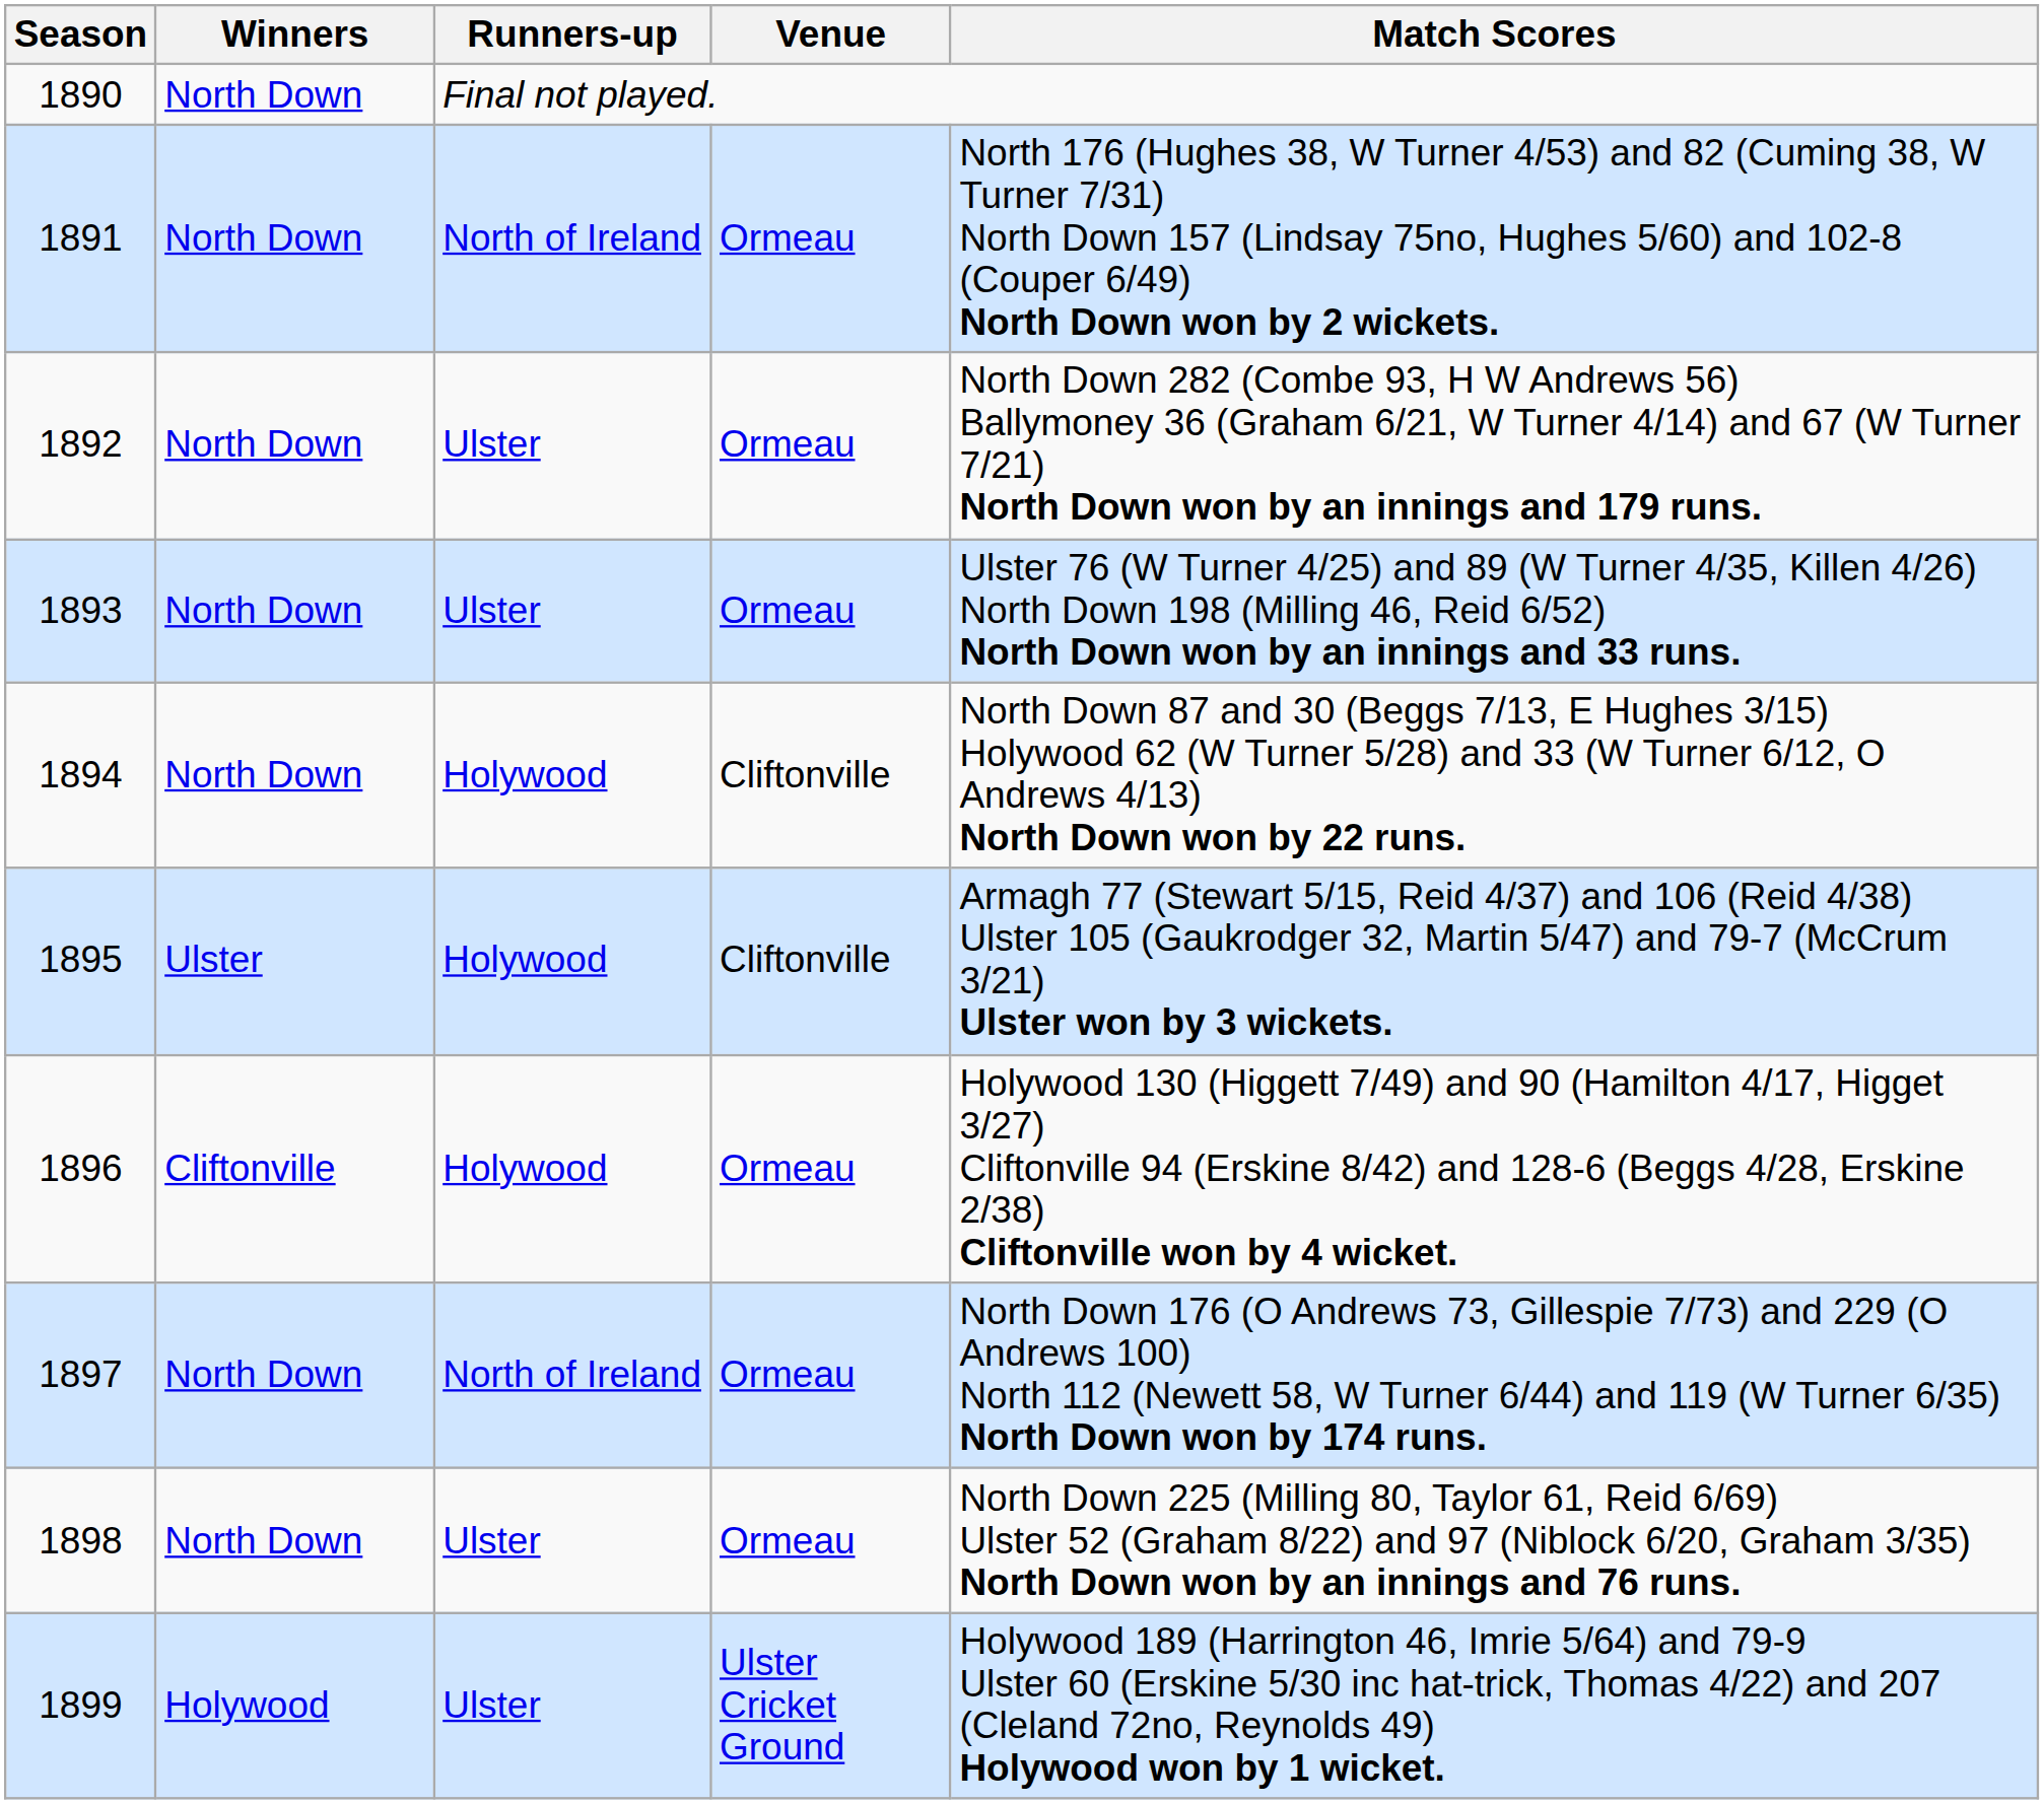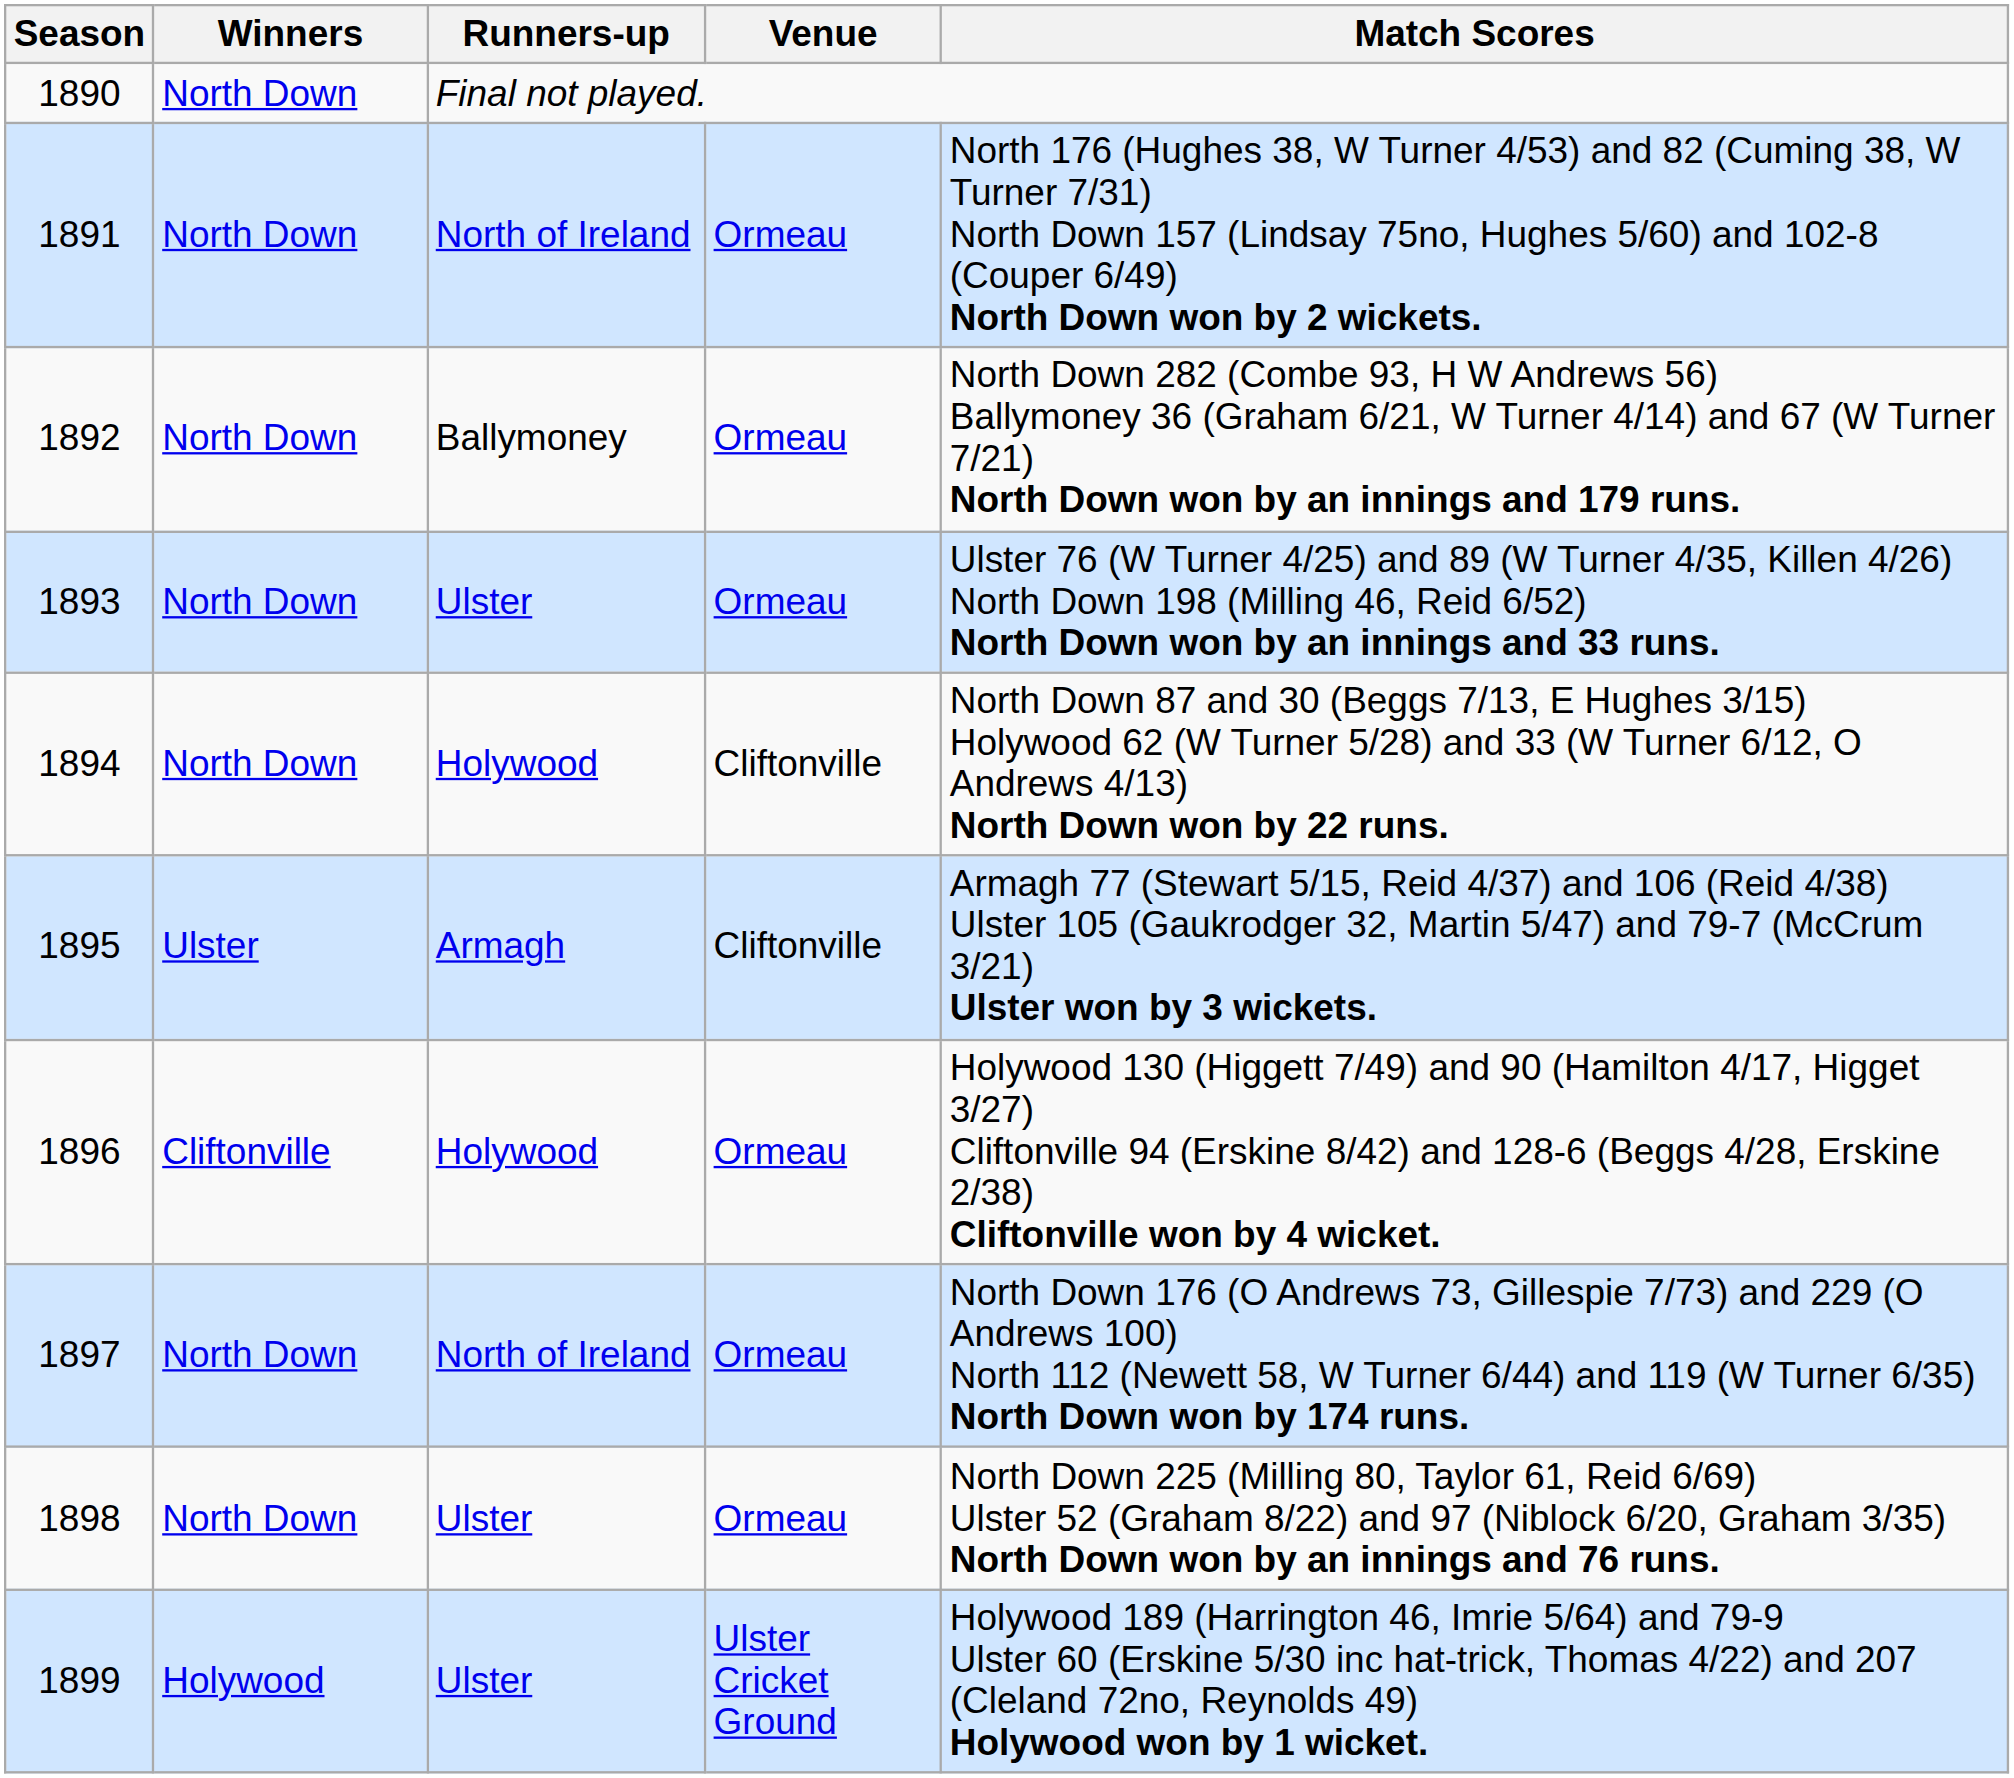1892 | Runners-up: Ulster -> Ballymoney
1895 | Runners-up: Holywood -> Armagh
